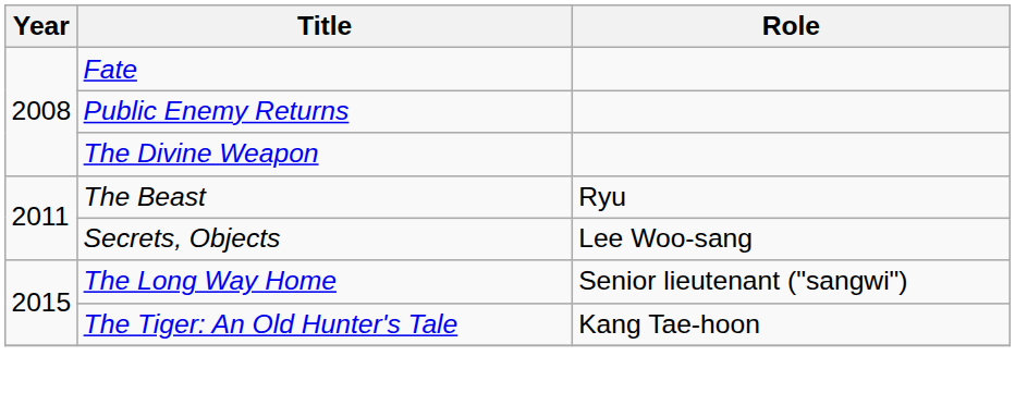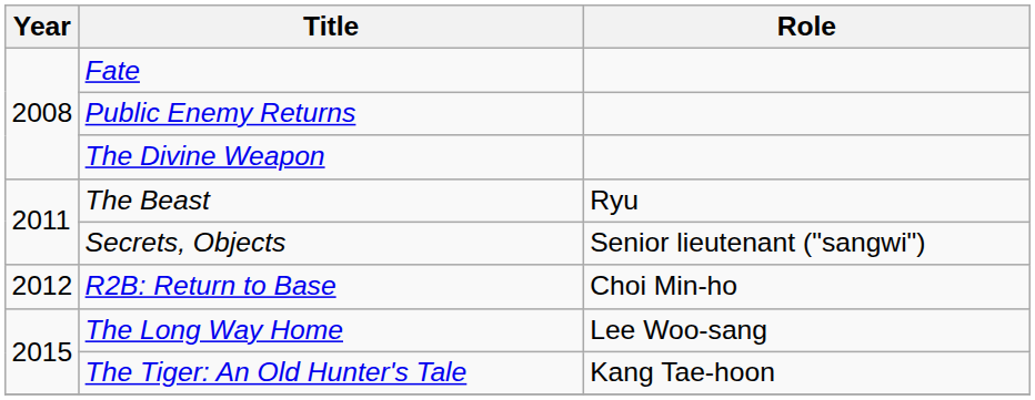Secrets, Objects | Role: Lee Woo-sang -> Senior lieutenant ("sangwi")
+ row: 2012 | R2B: Return to Base | Choi Min-ho
The Long Way Home | Role: Senior lieutenant ("sangwi") -> Lee Woo-sang
